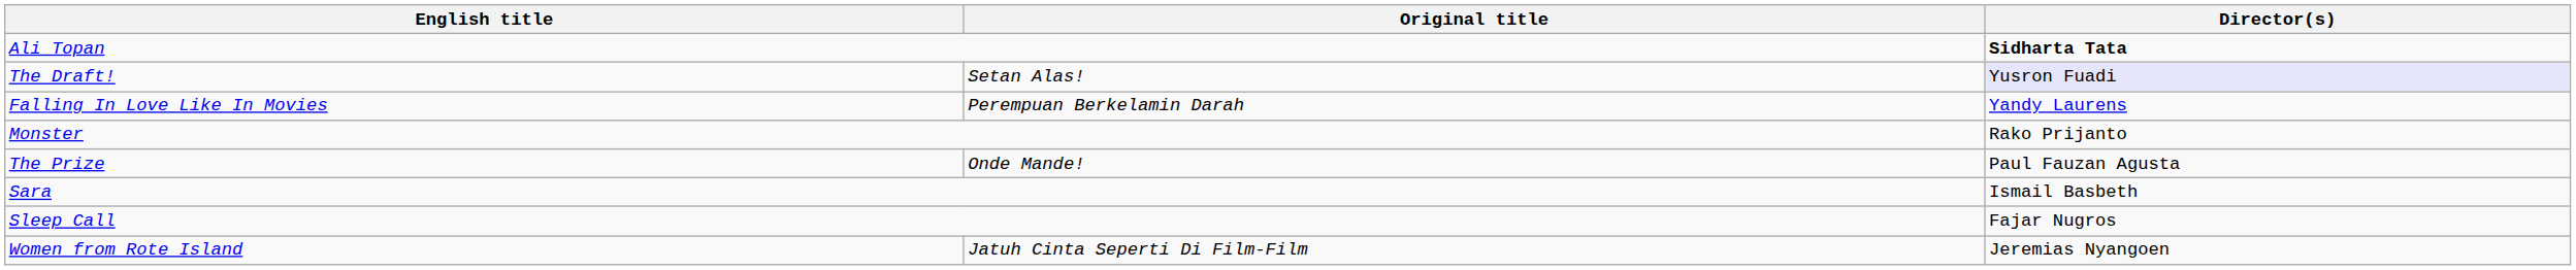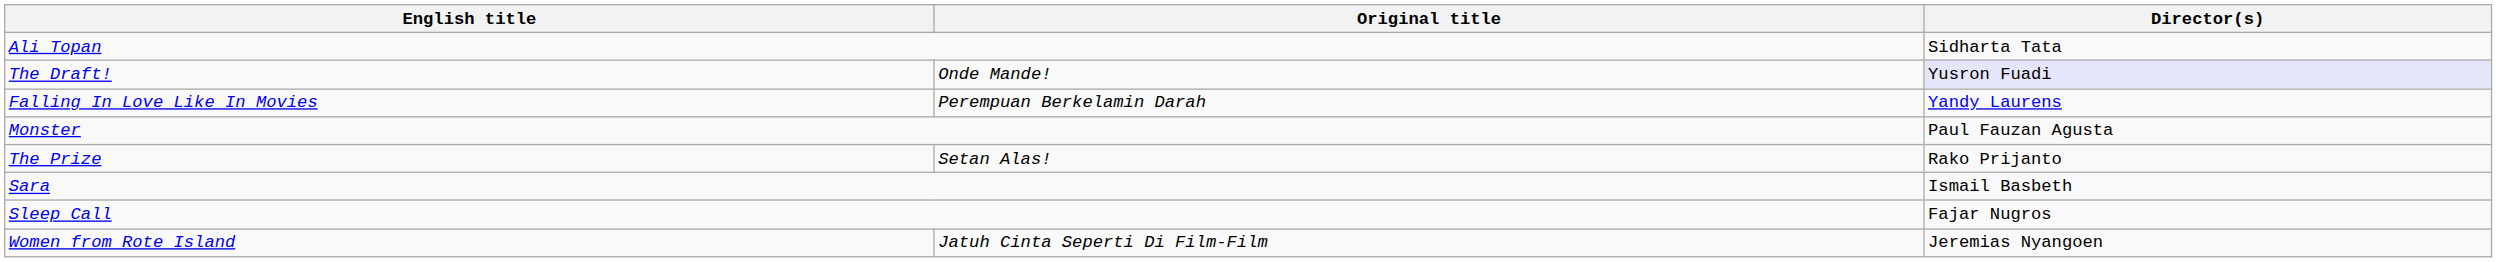Ali Topan | Director(s): bold -> normal
The Draft! | Original title: Setan Alas! -> Onde Mande!
Monster | Director(s): Rako Prijanto -> Paul Fauzan Agusta
The Prize | Original title: Onde Mande! -> Setan Alas!
The Prize | Director(s): Paul Fauzan Agusta -> Rako Prijanto
